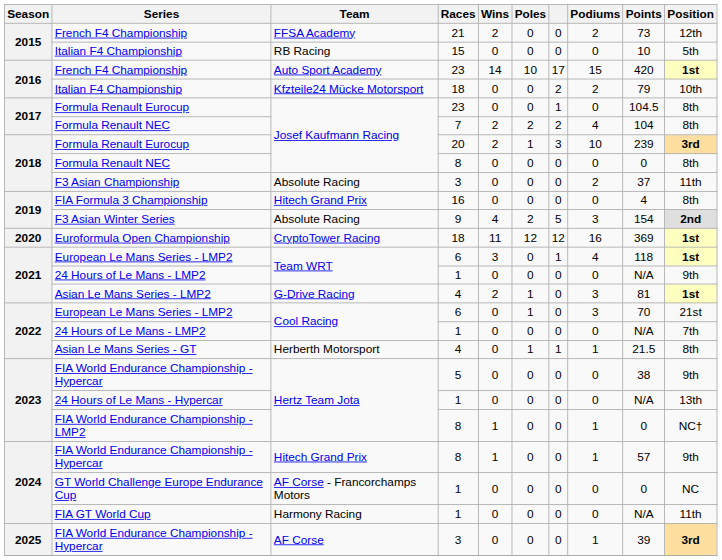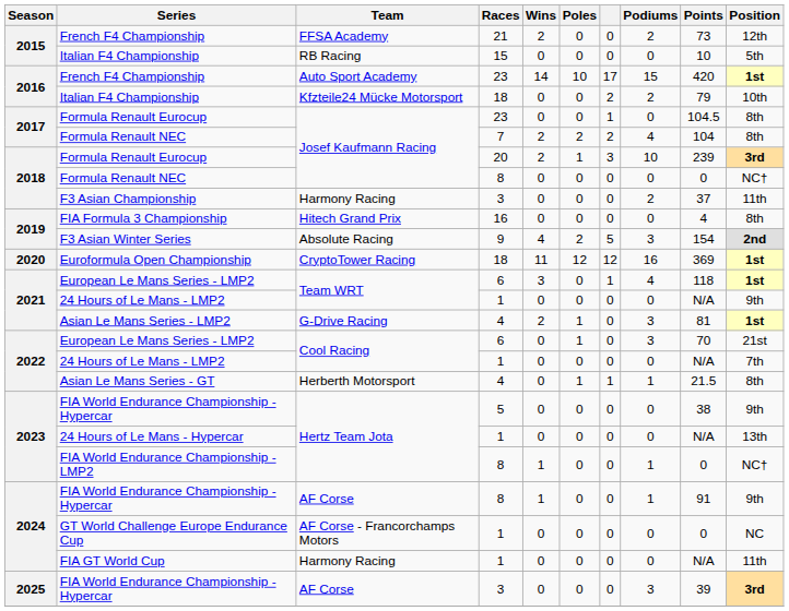2018 / Formula Renault NEC | Position: 8th -> NC†
F3 Asian Championship | Team: Absolute Racing -> Harmony Racing
2024 / FIA World Endurance Championship - Hypercar | Team: Hitech Grand Prix -> AF Corse
2024 / FIA World Endurance Championship - Hypercar | Points: 57 -> 91
2025 / FIA World Endurance Championship - Hypercar | Podiums: 1 -> 3
